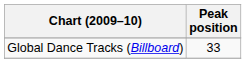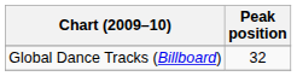Global Dance Tracks (Billboard) | Peak position: 33 -> 32
